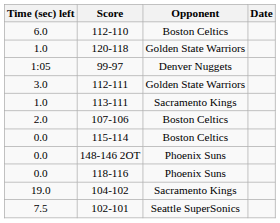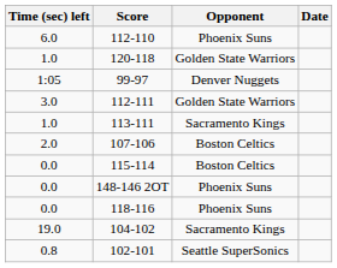112-110 | Opponent: Boston Celtics -> Phoenix Suns
102-101 | Time (sec) left: 7.5 -> 0.8
